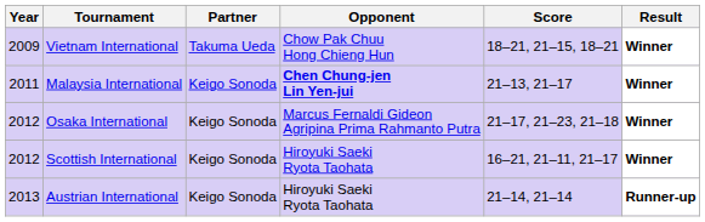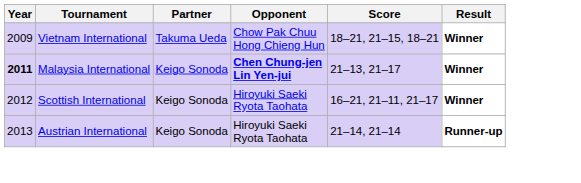Malaysia International | Year: normal -> bold
- row: 2012 | Osaka International | Keigo Sonoda | Marcus Fernaldi Gideon Agripina Prima Rahmanto Putra | 21–17, 21–23, 21–18 | Winner
